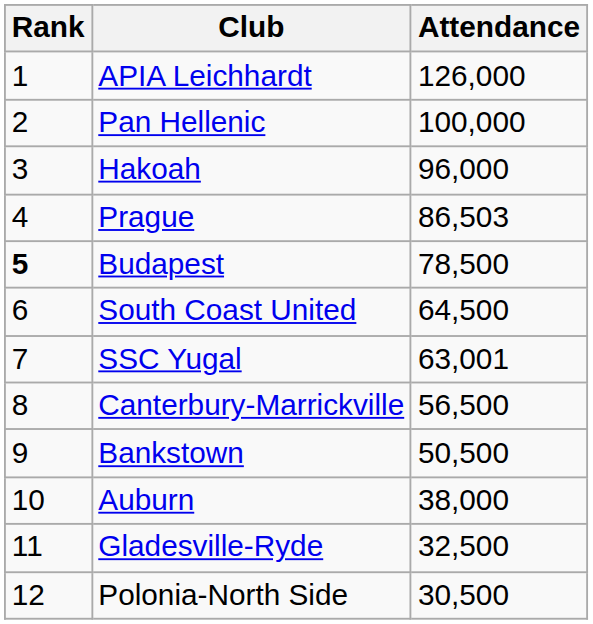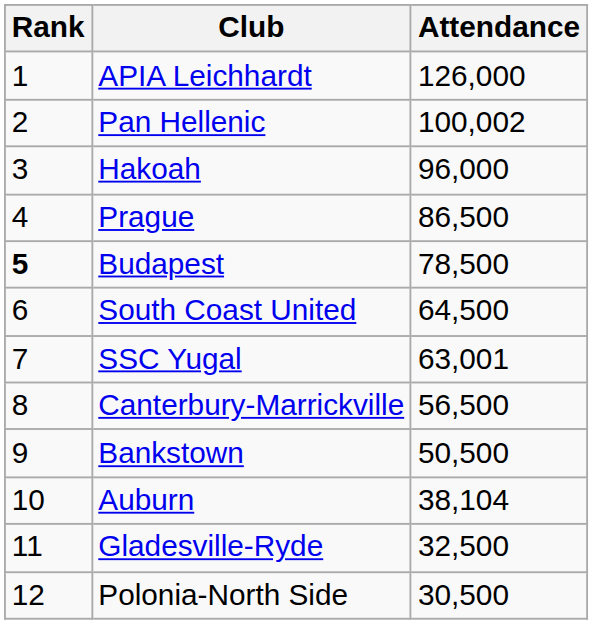Pan Hellenic | Attendance: 100,000 -> 100,002
Prague | Attendance: 86,503 -> 86,500
Auburn | Attendance: 38,000 -> 38,104
